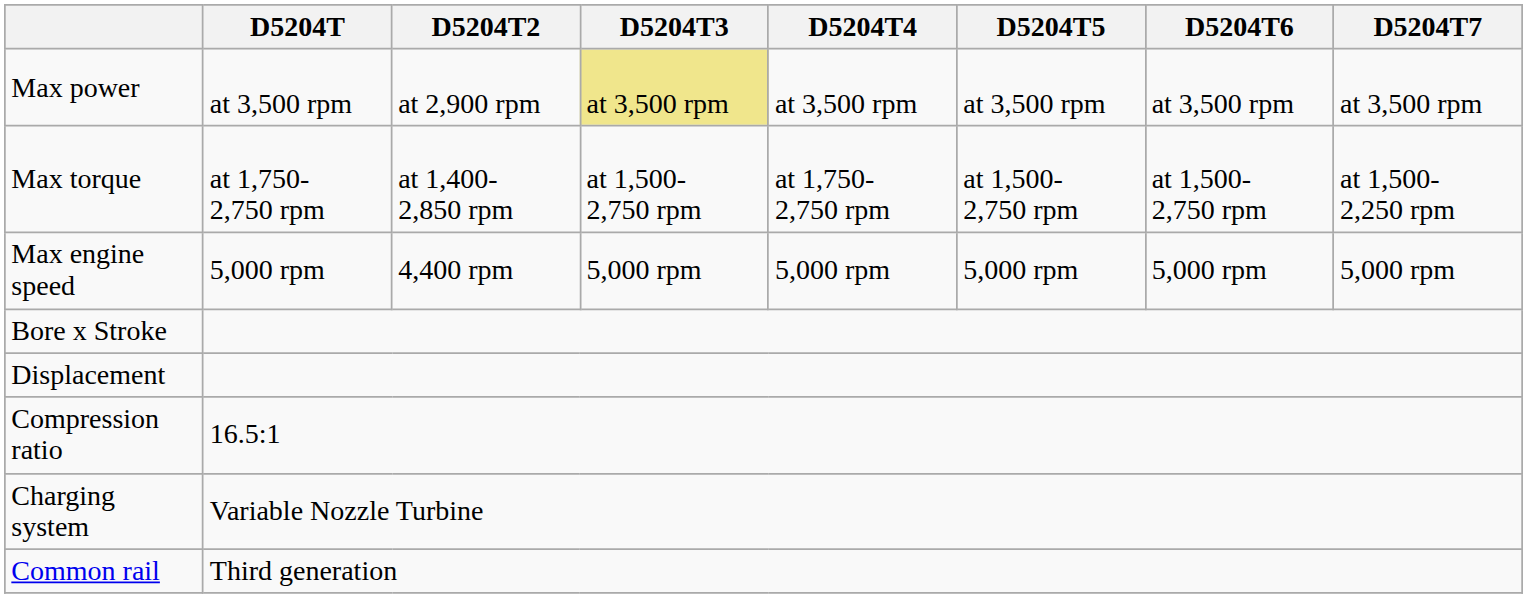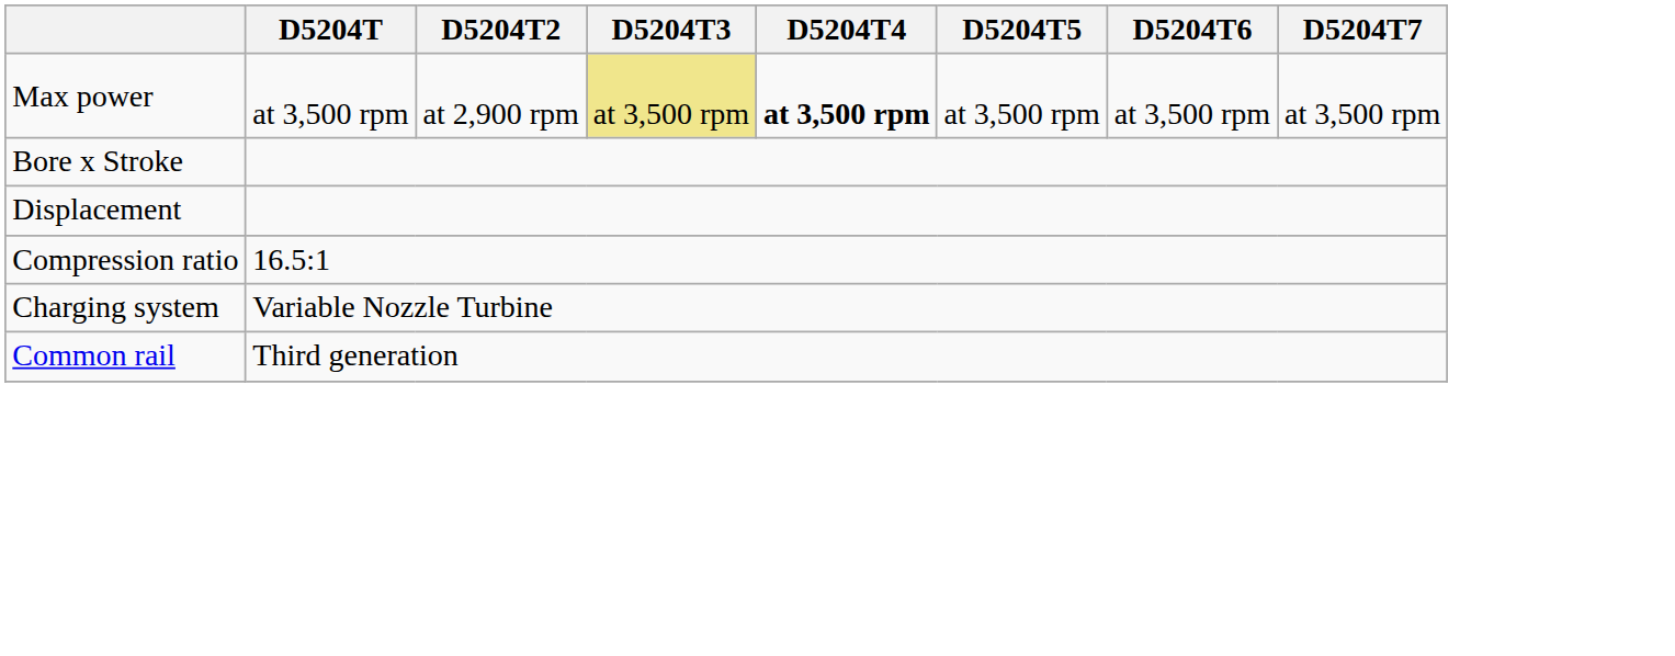Max power | D5204T4: normal -> bold
- row: Max torque | at 1,750-2,750 rpm | at 1,400-2,850 rpm | at 1,500-2,750 rpm | at 1,750-2,750 rpm | at 1,500-2,750 rpm | at 1,500-2,750 rpm | at 1,500-2,250 rpm
- row: Max engine speed | 5,000 rpm | 4,400 rpm | 5,000 rpm | 5,000 rpm | 5,000 rpm | 5,000 rpm | 5,000 rpm
